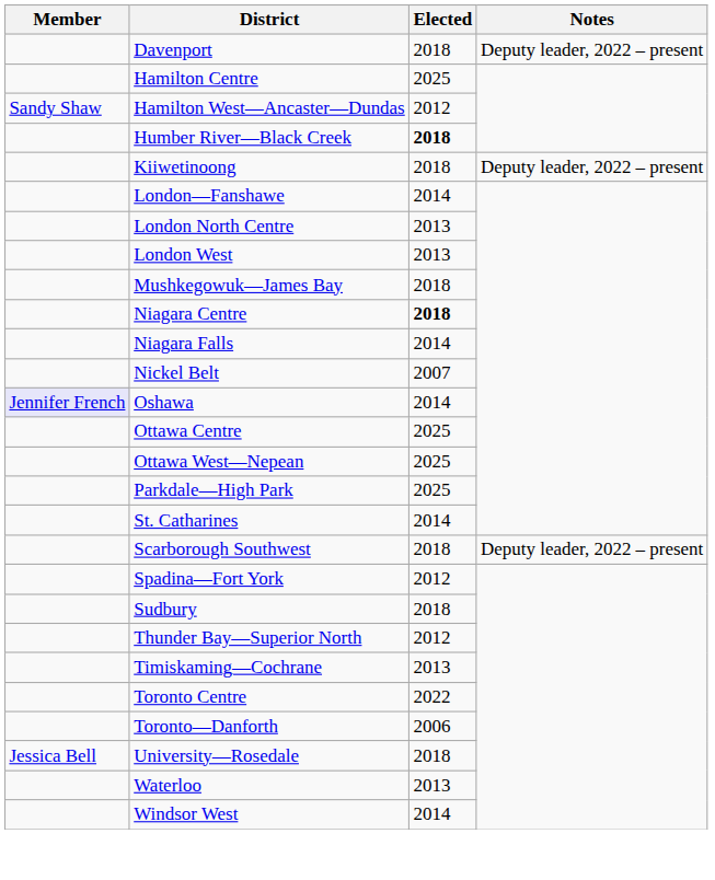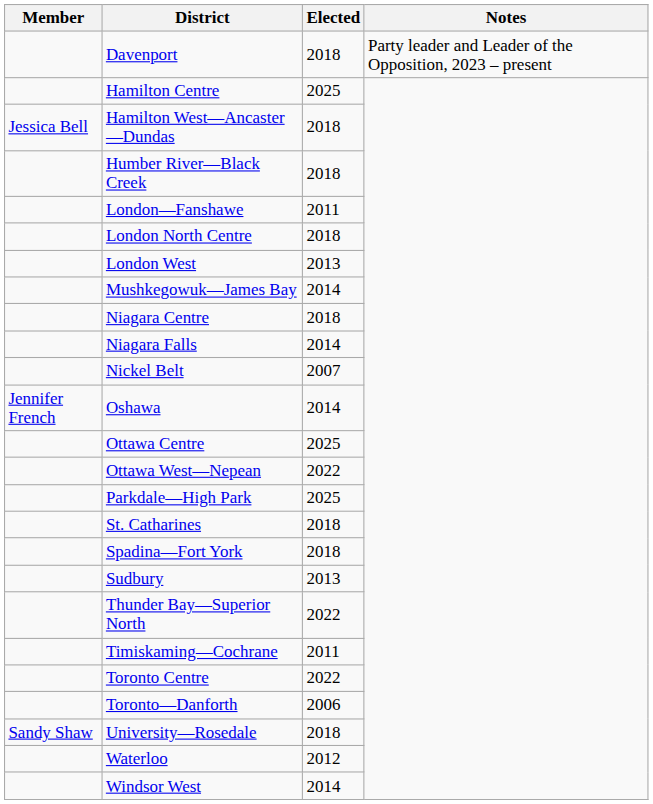Davenport | Notes: Deputy leader, 2022 – present -> Party leader and Leader of the Opposition, 2023 – present
Hamilton West—Ancaster—Dundas | Member: Sandy Shaw -> Jessica Bell
Hamilton West—Ancaster—Dundas | Elected: 2012 -> 2018
Humber River—Black Creek | Elected: bold -> normal
- row: Kiiwetinoong | 2018 | Deputy leader, 2022 – present
London—Fanshawe | Elected: 2014 -> 2011
London North Centre | Elected: 2013 -> 2018
Mushkegowuk—James Bay | Elected: 2018 -> 2014
Niagara Centre | Elected: bold -> normal
Oshawa | Member: lavender background -> no background
Ottawa West—Nepean | Elected: 2025 -> 2022
St. Catharines | Elected: 2014 -> 2018
- row: Scarborough Southwest | 2018 | Deputy leader, 2022 – present
Spadina—Fort York | Elected: 2012 -> 2018
Sudbury | Elected: 2018 -> 2013
Thunder Bay—Superior North | Elected: 2012 -> 2022
Timiskaming—Cochrane | Elected: 2013 -> 2011
University—Rosedale | Member: Jessica Bell -> Sandy Shaw
Waterloo | Elected: 2013 -> 2012
